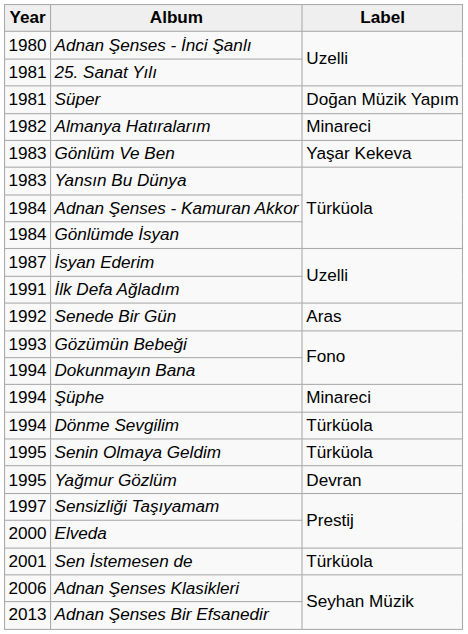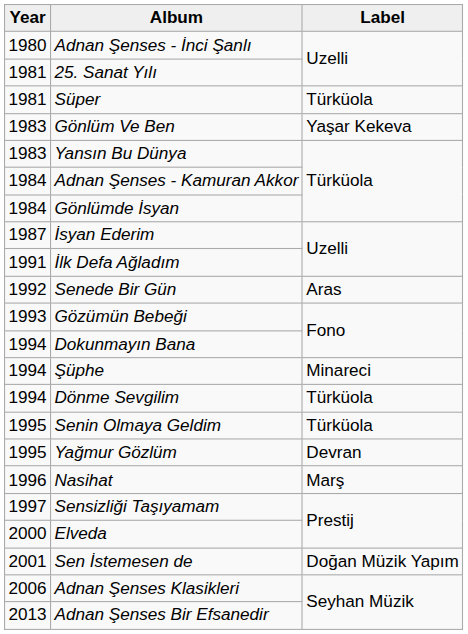Süper | Label: Doğan Müzik Yapım -> Türküola
- row: 1982 | Almanya Hatıralarım | Minareci
+ row: 1996 | Nasihat | Marş
Sen İstemesen de | Label: Türküola -> Doğan Müzik Yapım
